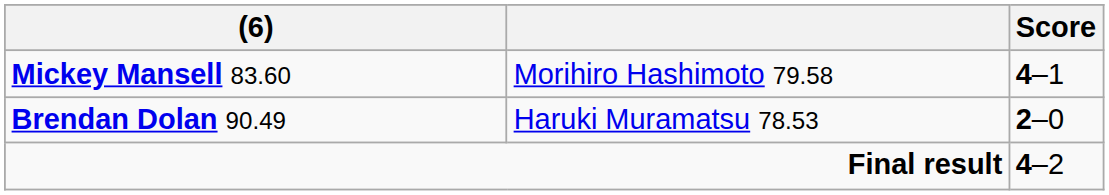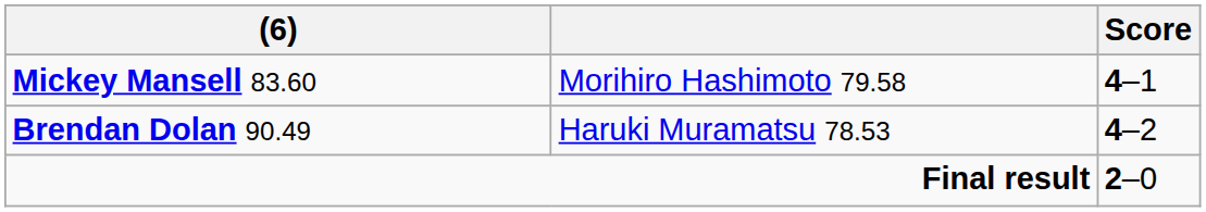Brendan Dolan 90.49 | Score: 2–0 -> 4–2
Final result | Score: 4–2 -> 2–0
